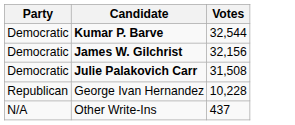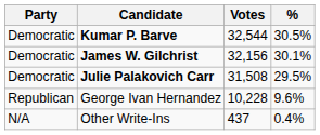+ column: % | 30.5% | 30.1% | 29.5% | 9.6% | 0.4%
